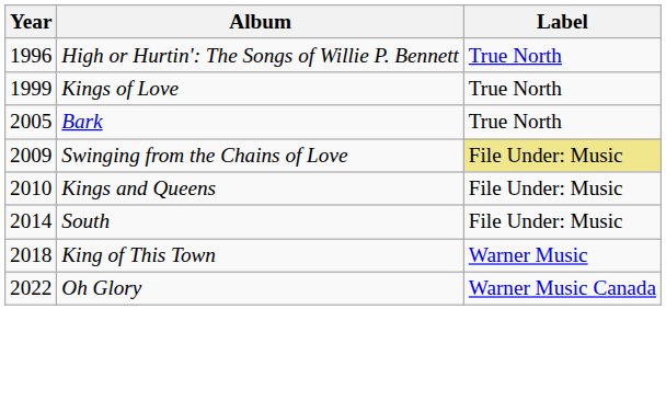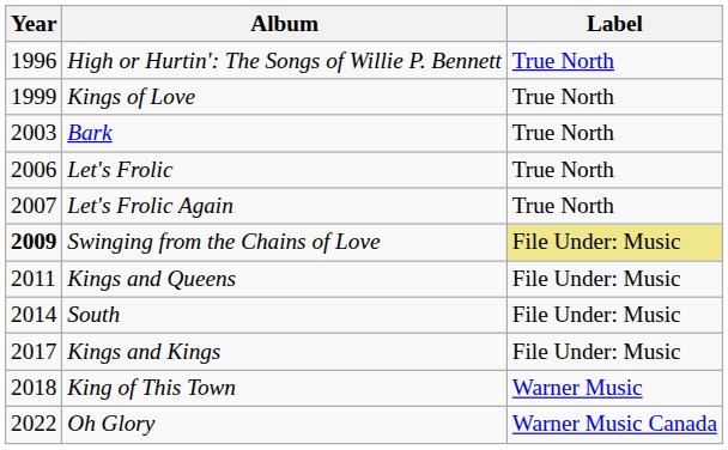Bark | Year: 2005 -> 2003
+ row: 2006 | Let's Frolic | True North
+ row: 2007 | Let's Frolic Again | True North
Swinging from the Chains of Love | Year: normal -> bold
Kings and Queens | Year: 2010 -> 2011
+ row: 2017 | Kings and Kings | File Under: Music
